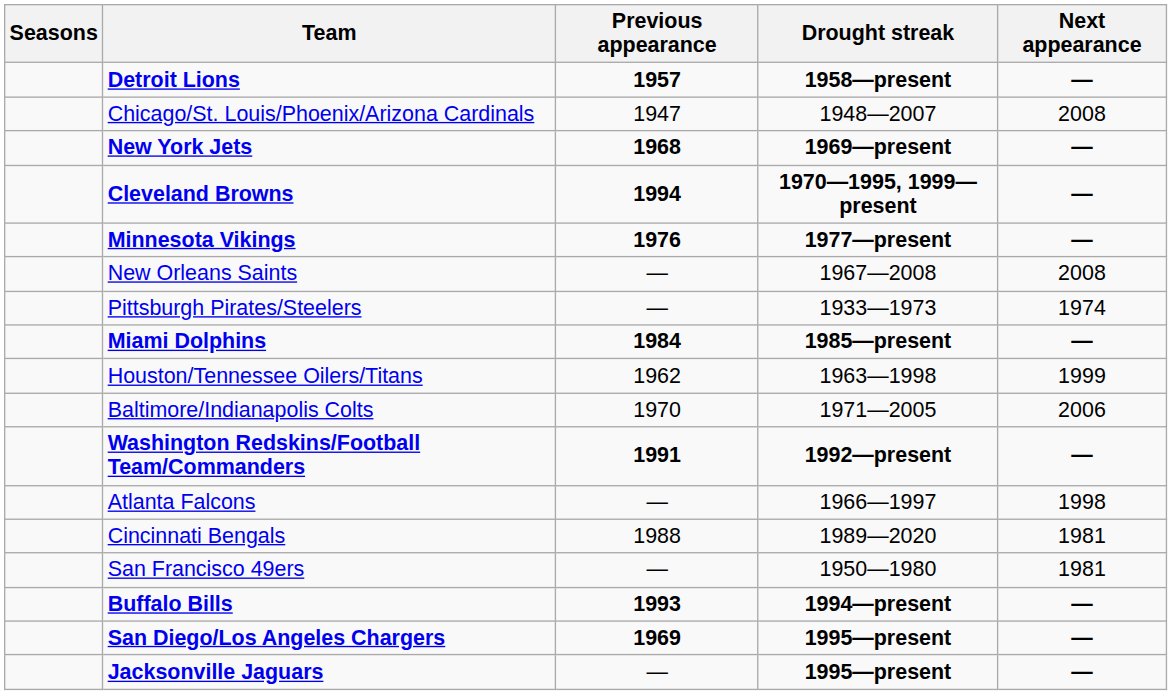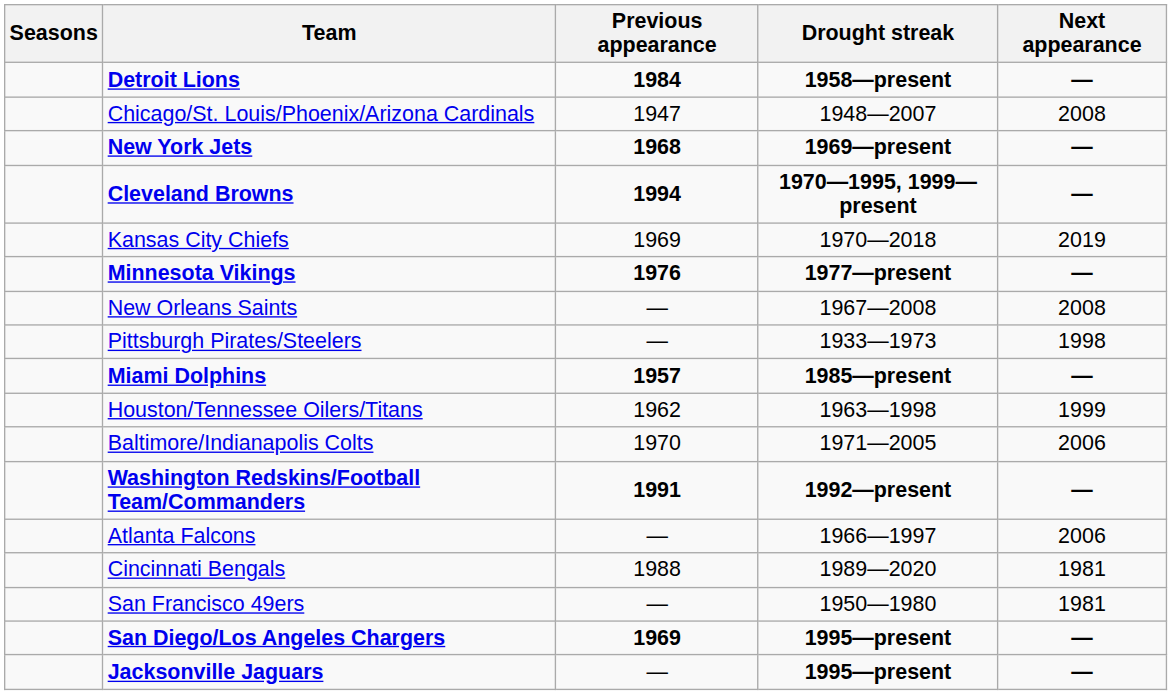Detroit Lions | Previous appearance: 1957 -> 1984
+ row: Kansas City Chiefs | 1969 | 1970—2018 | 2019
Pittsburgh Pirates/Steelers | Next appearance: 1974 -> 1998
Miami Dolphins | Previous appearance: 1984 -> 1957
Atlanta Falcons | Next appearance: 1998 -> 2006
- row: Buffalo Bills | 1993 | 1994—present | —
